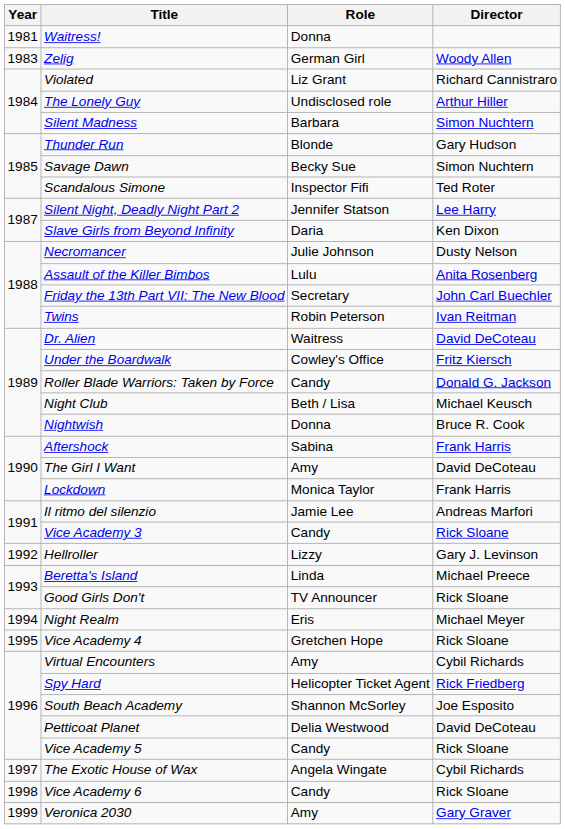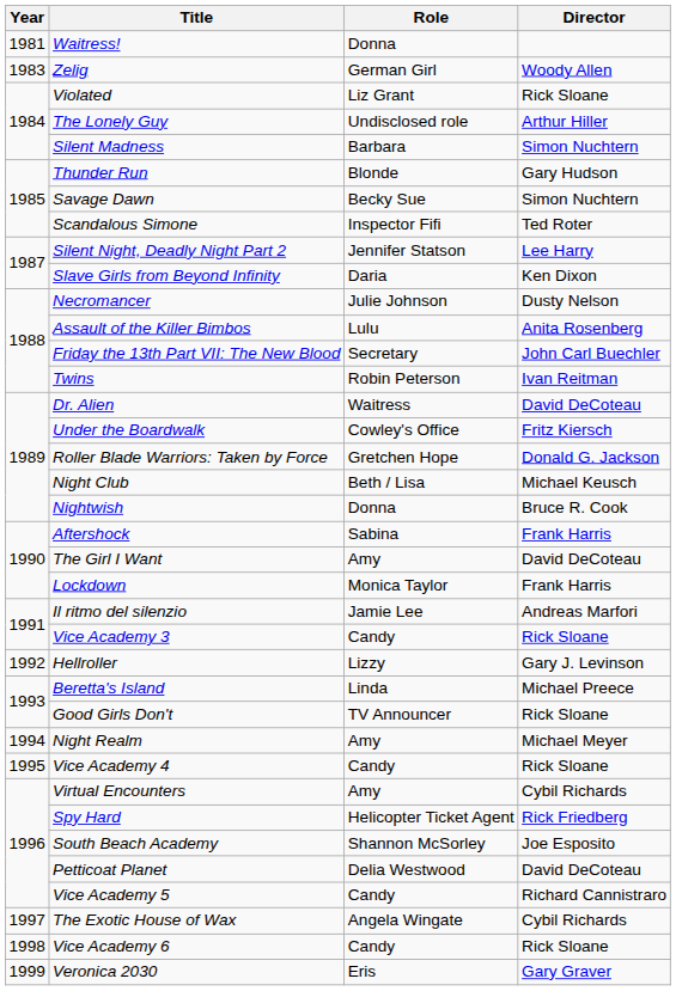Violated | Director: Richard Cannistraro -> Rick Sloane
Roller Blade Warriors: Taken by Force | Role: Candy -> Gretchen Hope
Night Realm | Role: Eris -> Amy
Vice Academy 4 | Role: Gretchen Hope -> Candy
Vice Academy 5 | Director: Rick Sloane -> Richard Cannistraro
Veronica 2030 | Role: Amy -> Eris
